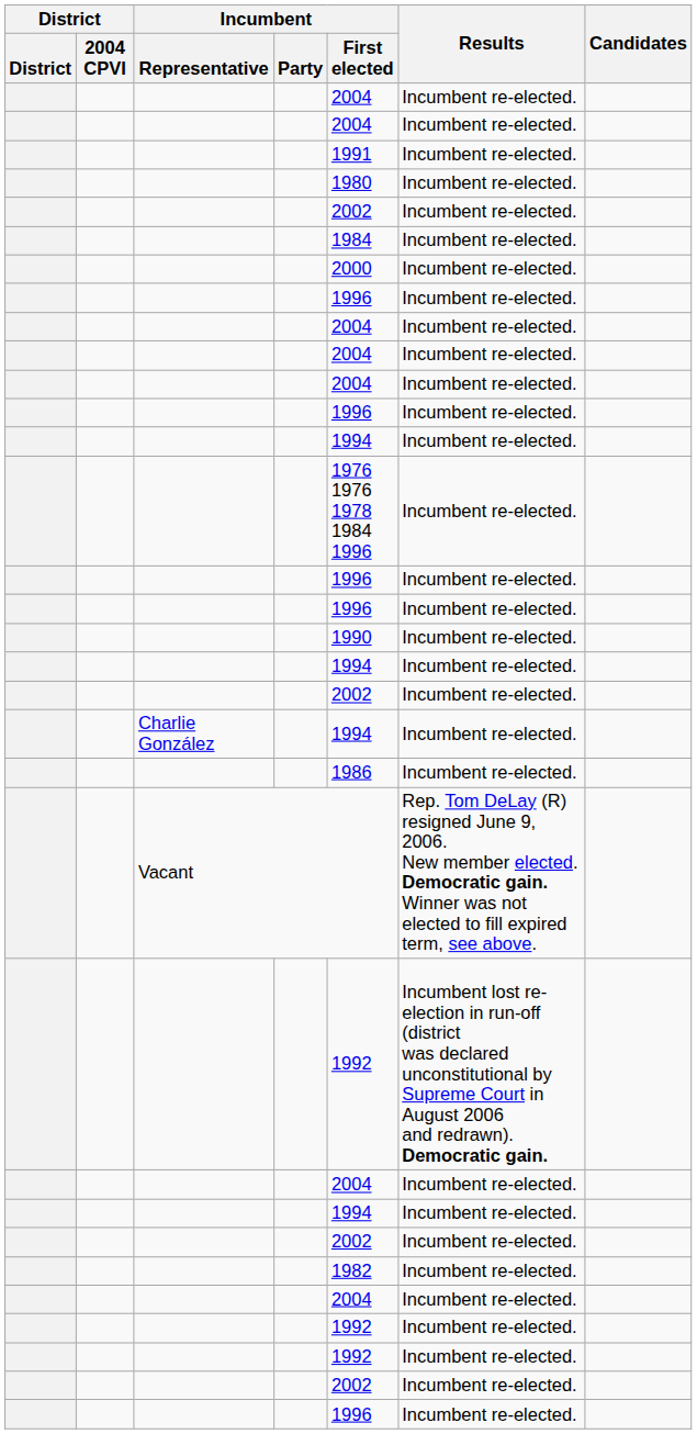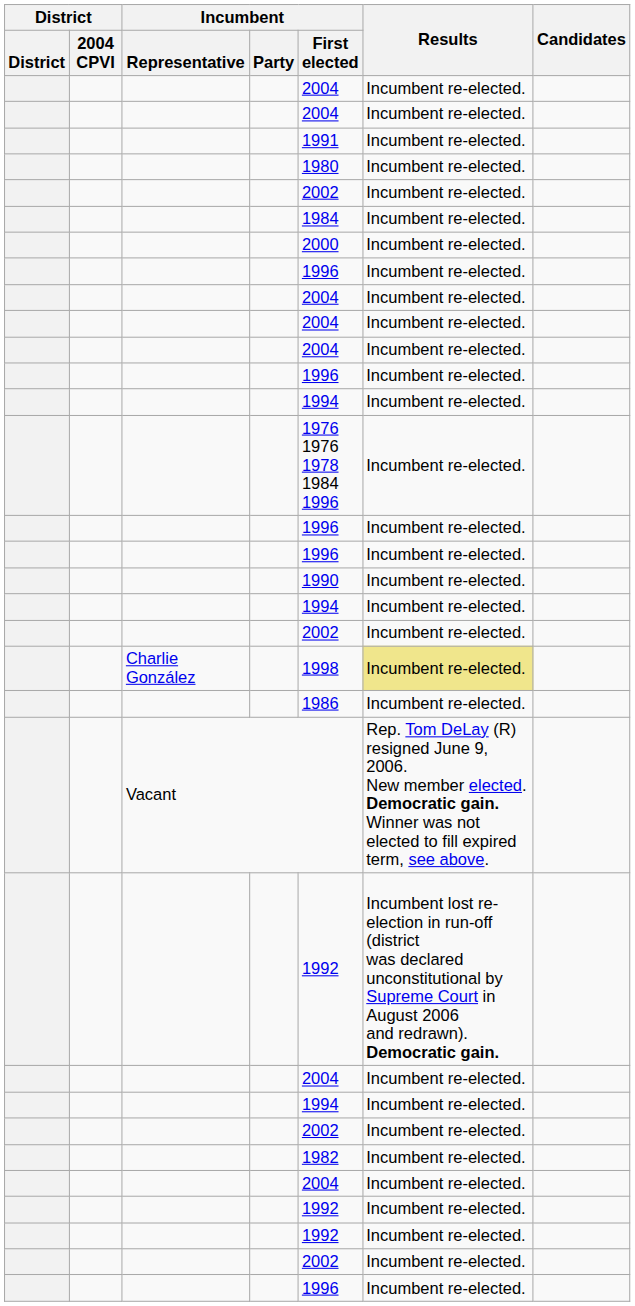Charlie González | Incumbent / First elected: 1994 -> 1998
Charlie González | Results: no background -> khaki background
